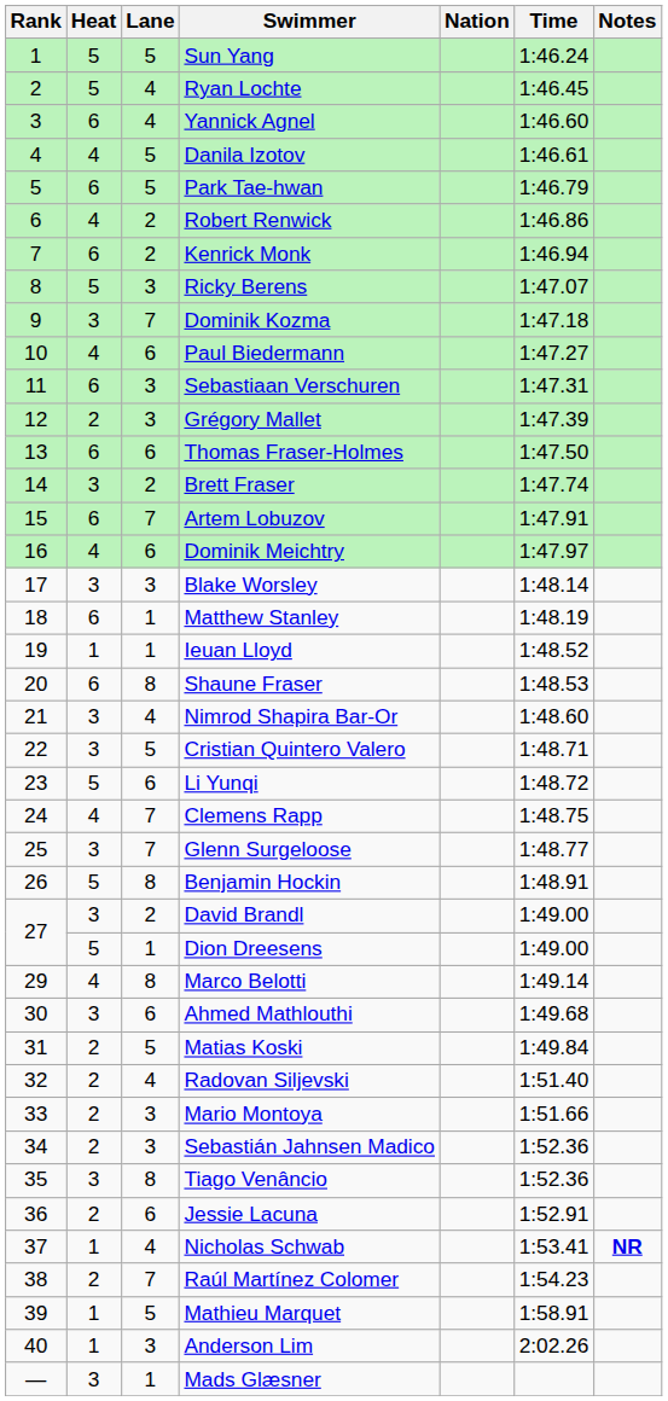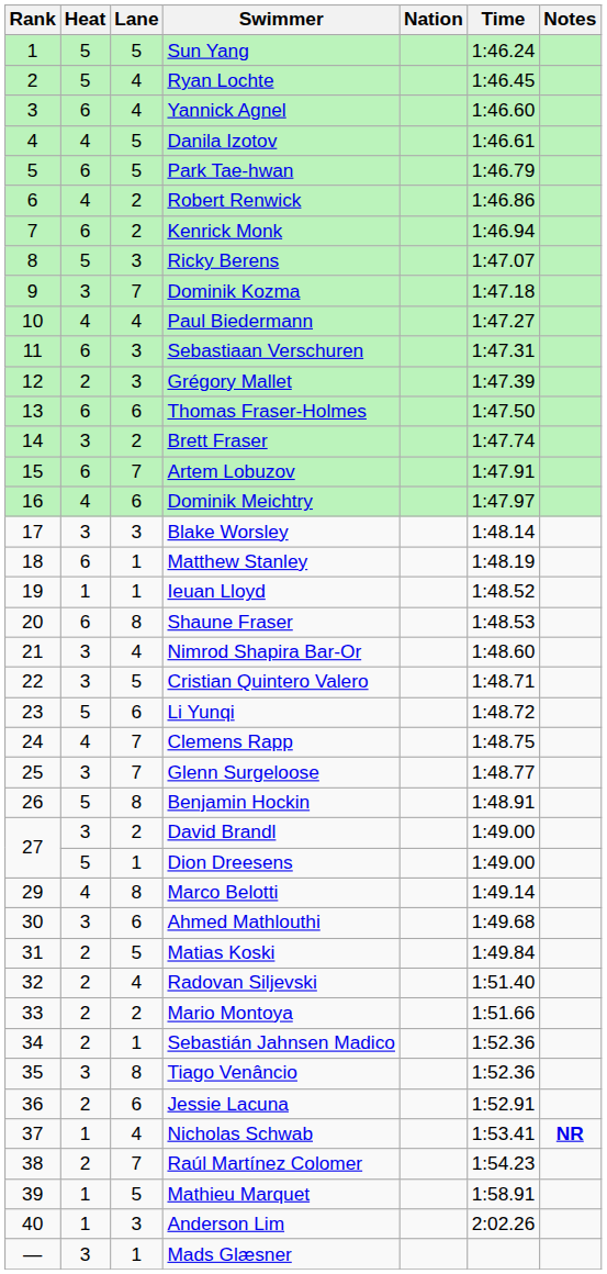Paul Biedermann | Lane: 6 -> 4
Mario Montoya | Lane: 3 -> 2
Sebastián Jahnsen Madico | Lane: 3 -> 1
